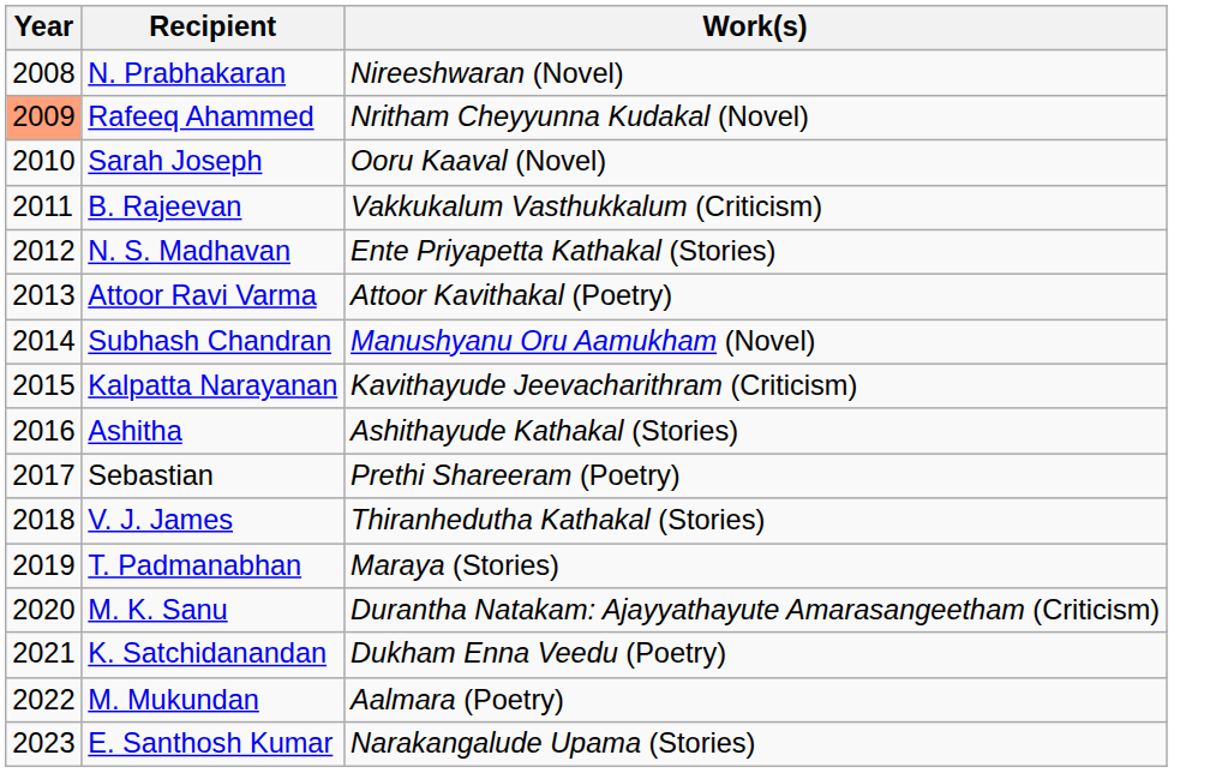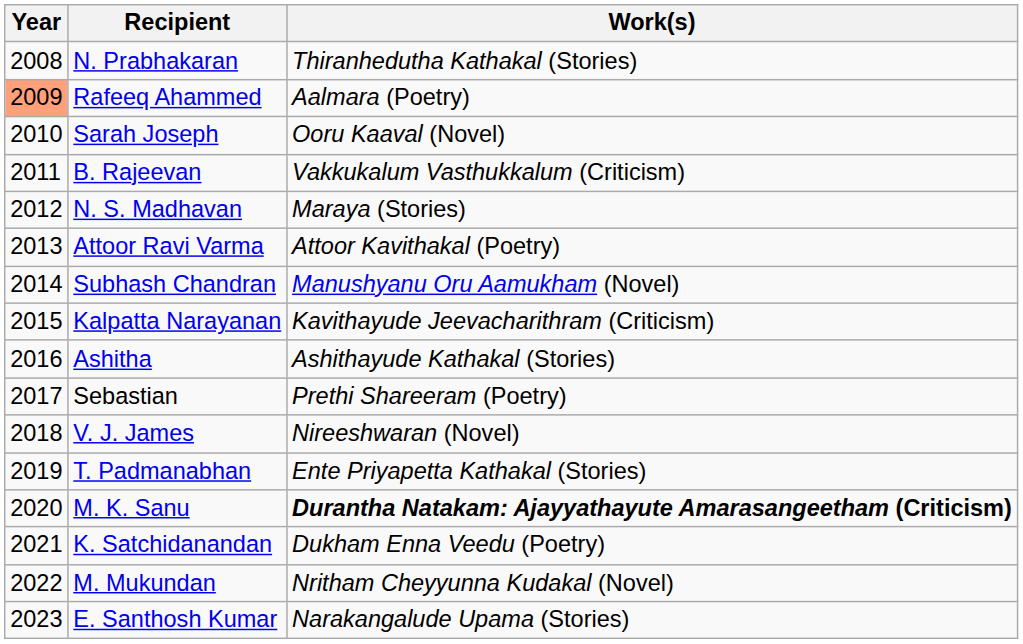N. Prabhakaran | Work(s): Nireeshwaran (Novel) -> Thiranhedutha Kathakal (Stories)
Rafeeq Ahammed | Work(s): Nritham Cheyyunna Kudakal (Novel) -> Aalmara (Poetry)
N. S. Madhavan | Work(s): Ente Priyapetta Kathakal (Stories) -> Maraya (Stories)
V. J. James | Work(s): Thiranhedutha Kathakal (Stories) -> Nireeshwaran (Novel)
T. Padmanabhan | Work(s): Maraya (Stories) -> Ente Priyapetta Kathakal (Stories)
M. K. Sanu | Work(s): normal -> bold
M. Mukundan | Work(s): Aalmara (Poetry) -> Nritham Cheyyunna Kudakal (Novel)
